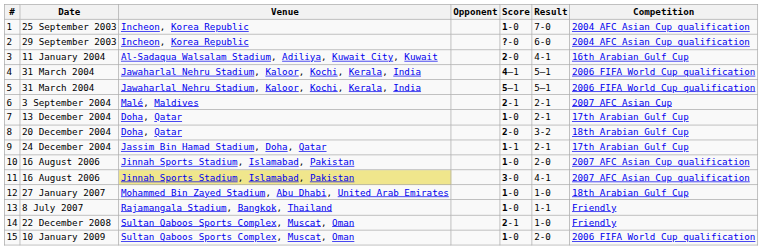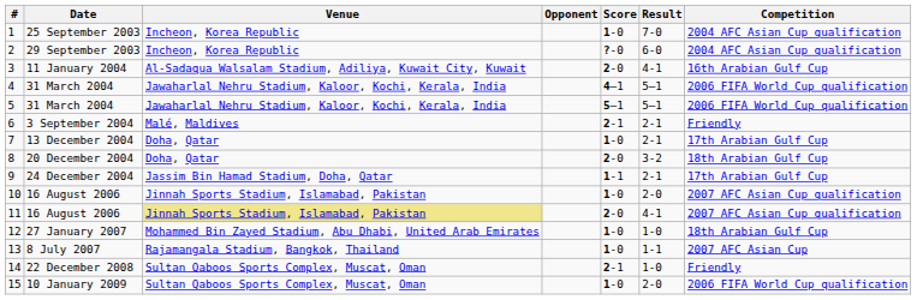6 | Competition: 2007 AFC Asian Cup -> Friendly
11 | Score: 3-0 -> 2-0
13 | Competition: Friendly -> 2007 AFC Asian Cup
